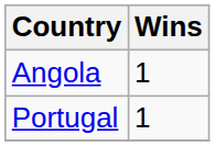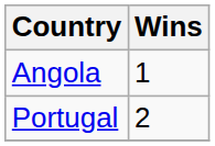Portugal | Wins: 1 -> 2
